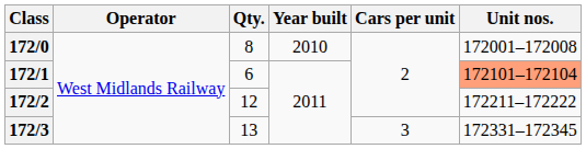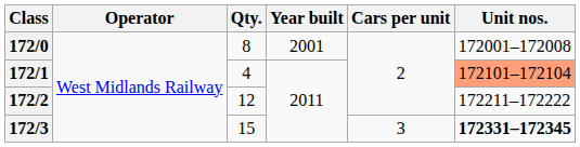172/0 | Year built: 2010 -> 2001
172/1 | Qty.: 6 -> 4
172/3 | Qty.: 13 -> 15
172/3 | Unit nos.: normal -> bold
